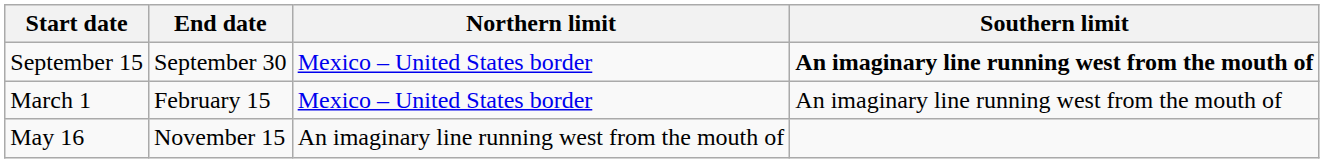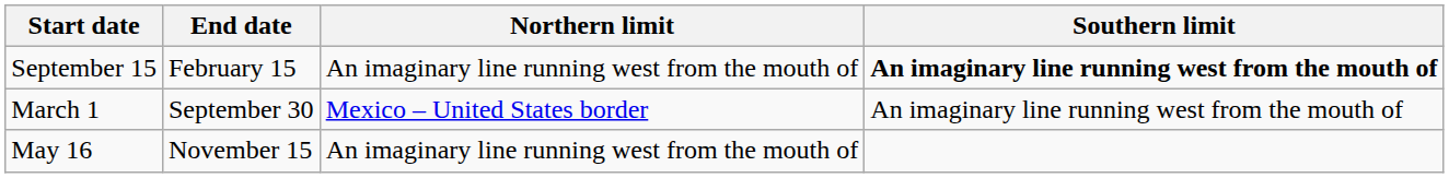September 15 | End date: September 30 -> February 15
September 15 | Northern limit: Mexico – United States border -> An imaginary line running west from the mouth of
March 1 | End date: February 15 -> September 30
